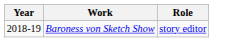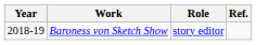+ column: Ref.
